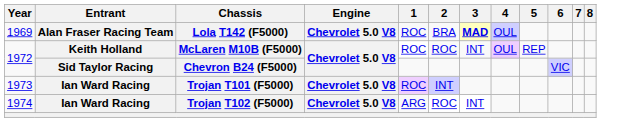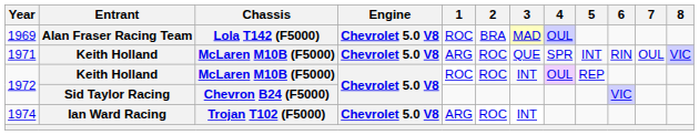1969 | 3: bold -> normal
+ row: 1971 | Keith Holland | McLaren M10B (F5000) | Chevrolet 5.0 V8 | ARG | ROC | QUE | SPR | INT | RIN | OUL | VIC
- row: 1973 | Ian Ward Racing | Trojan T101 (F5000) | Chevrolet 5.0 V8 | ROC | INT
